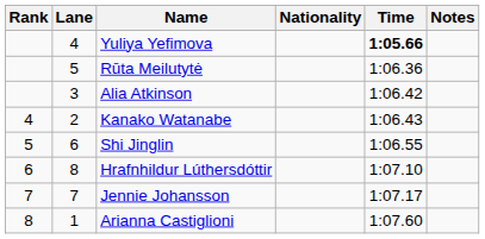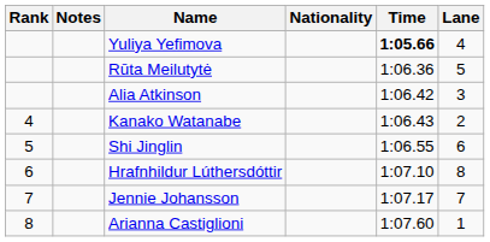columns swapped: Lane <-> Notes
